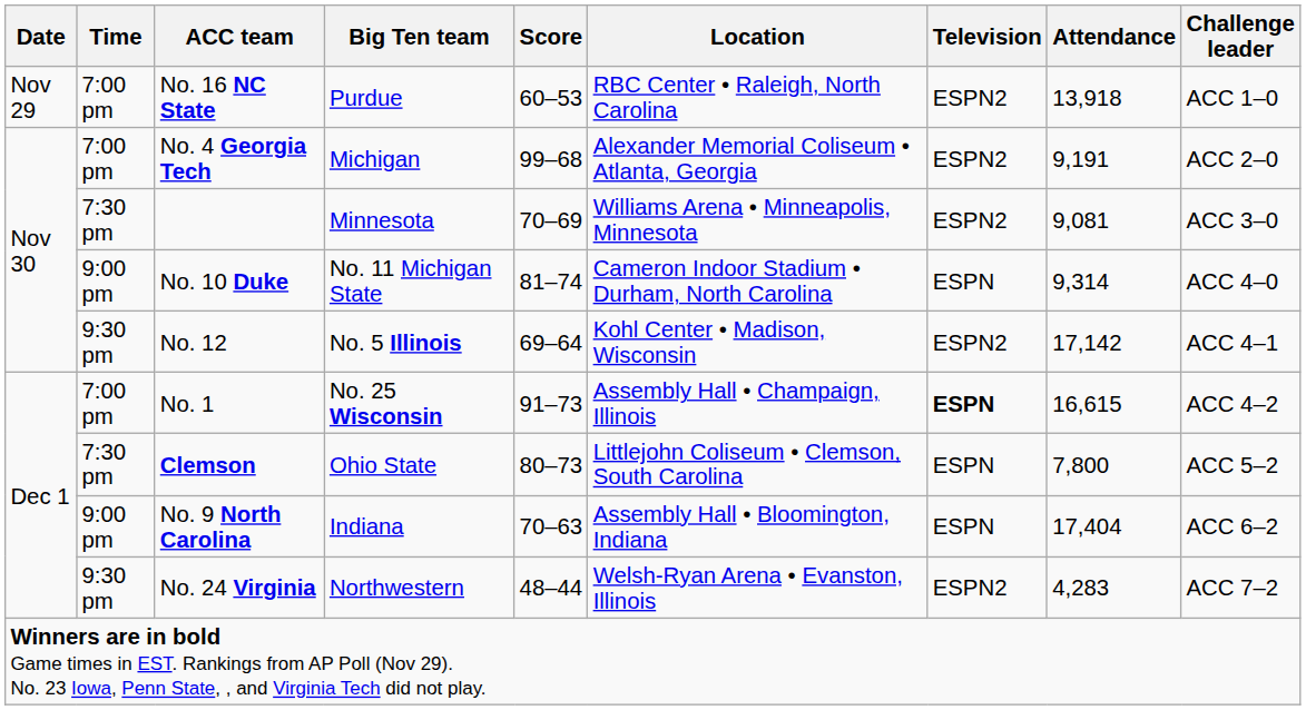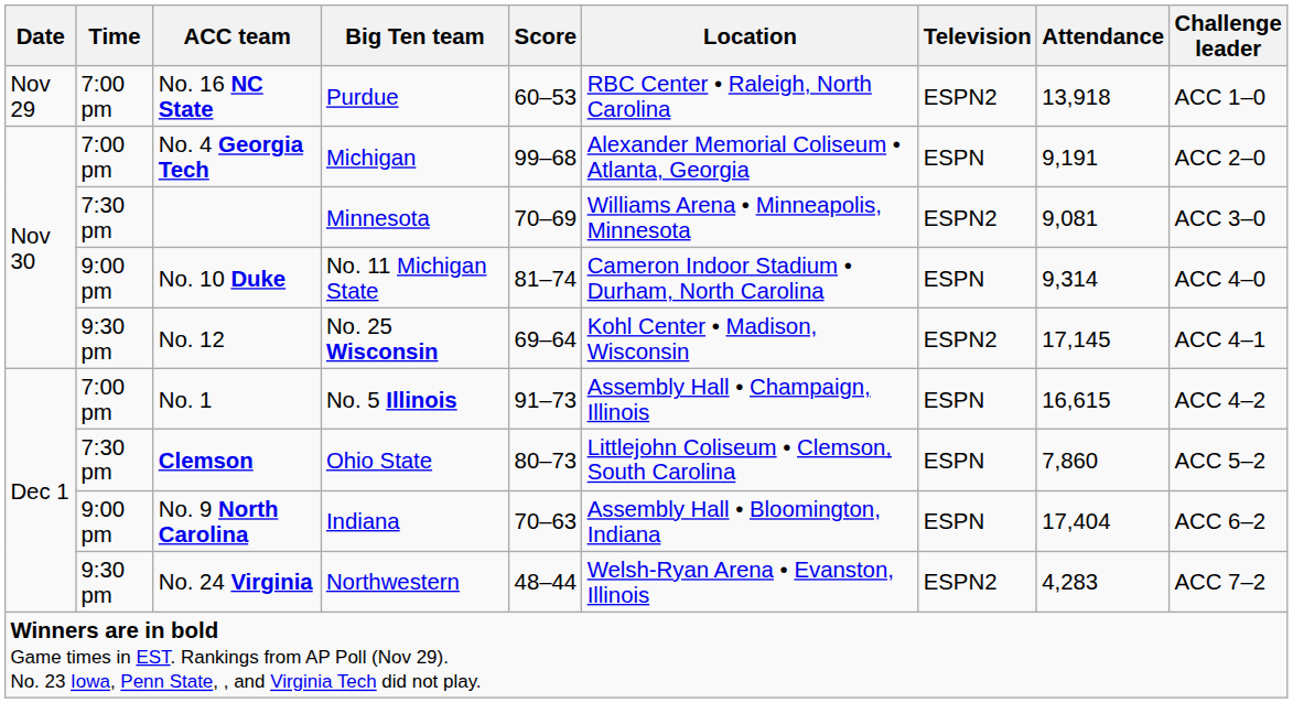No. 4 Georgia Tech | Television: ESPN2 -> ESPN
No. 12 | Big Ten team: No. 5 Illinois -> No. 25 Wisconsin
No. 12 | Attendance: 17,142 -> 17,145
No. 1 | Big Ten team: No. 25 Wisconsin -> No. 5 Illinois
No. 1 | Television: bold -> normal
Clemson | Attendance: 7,800 -> 7,860
